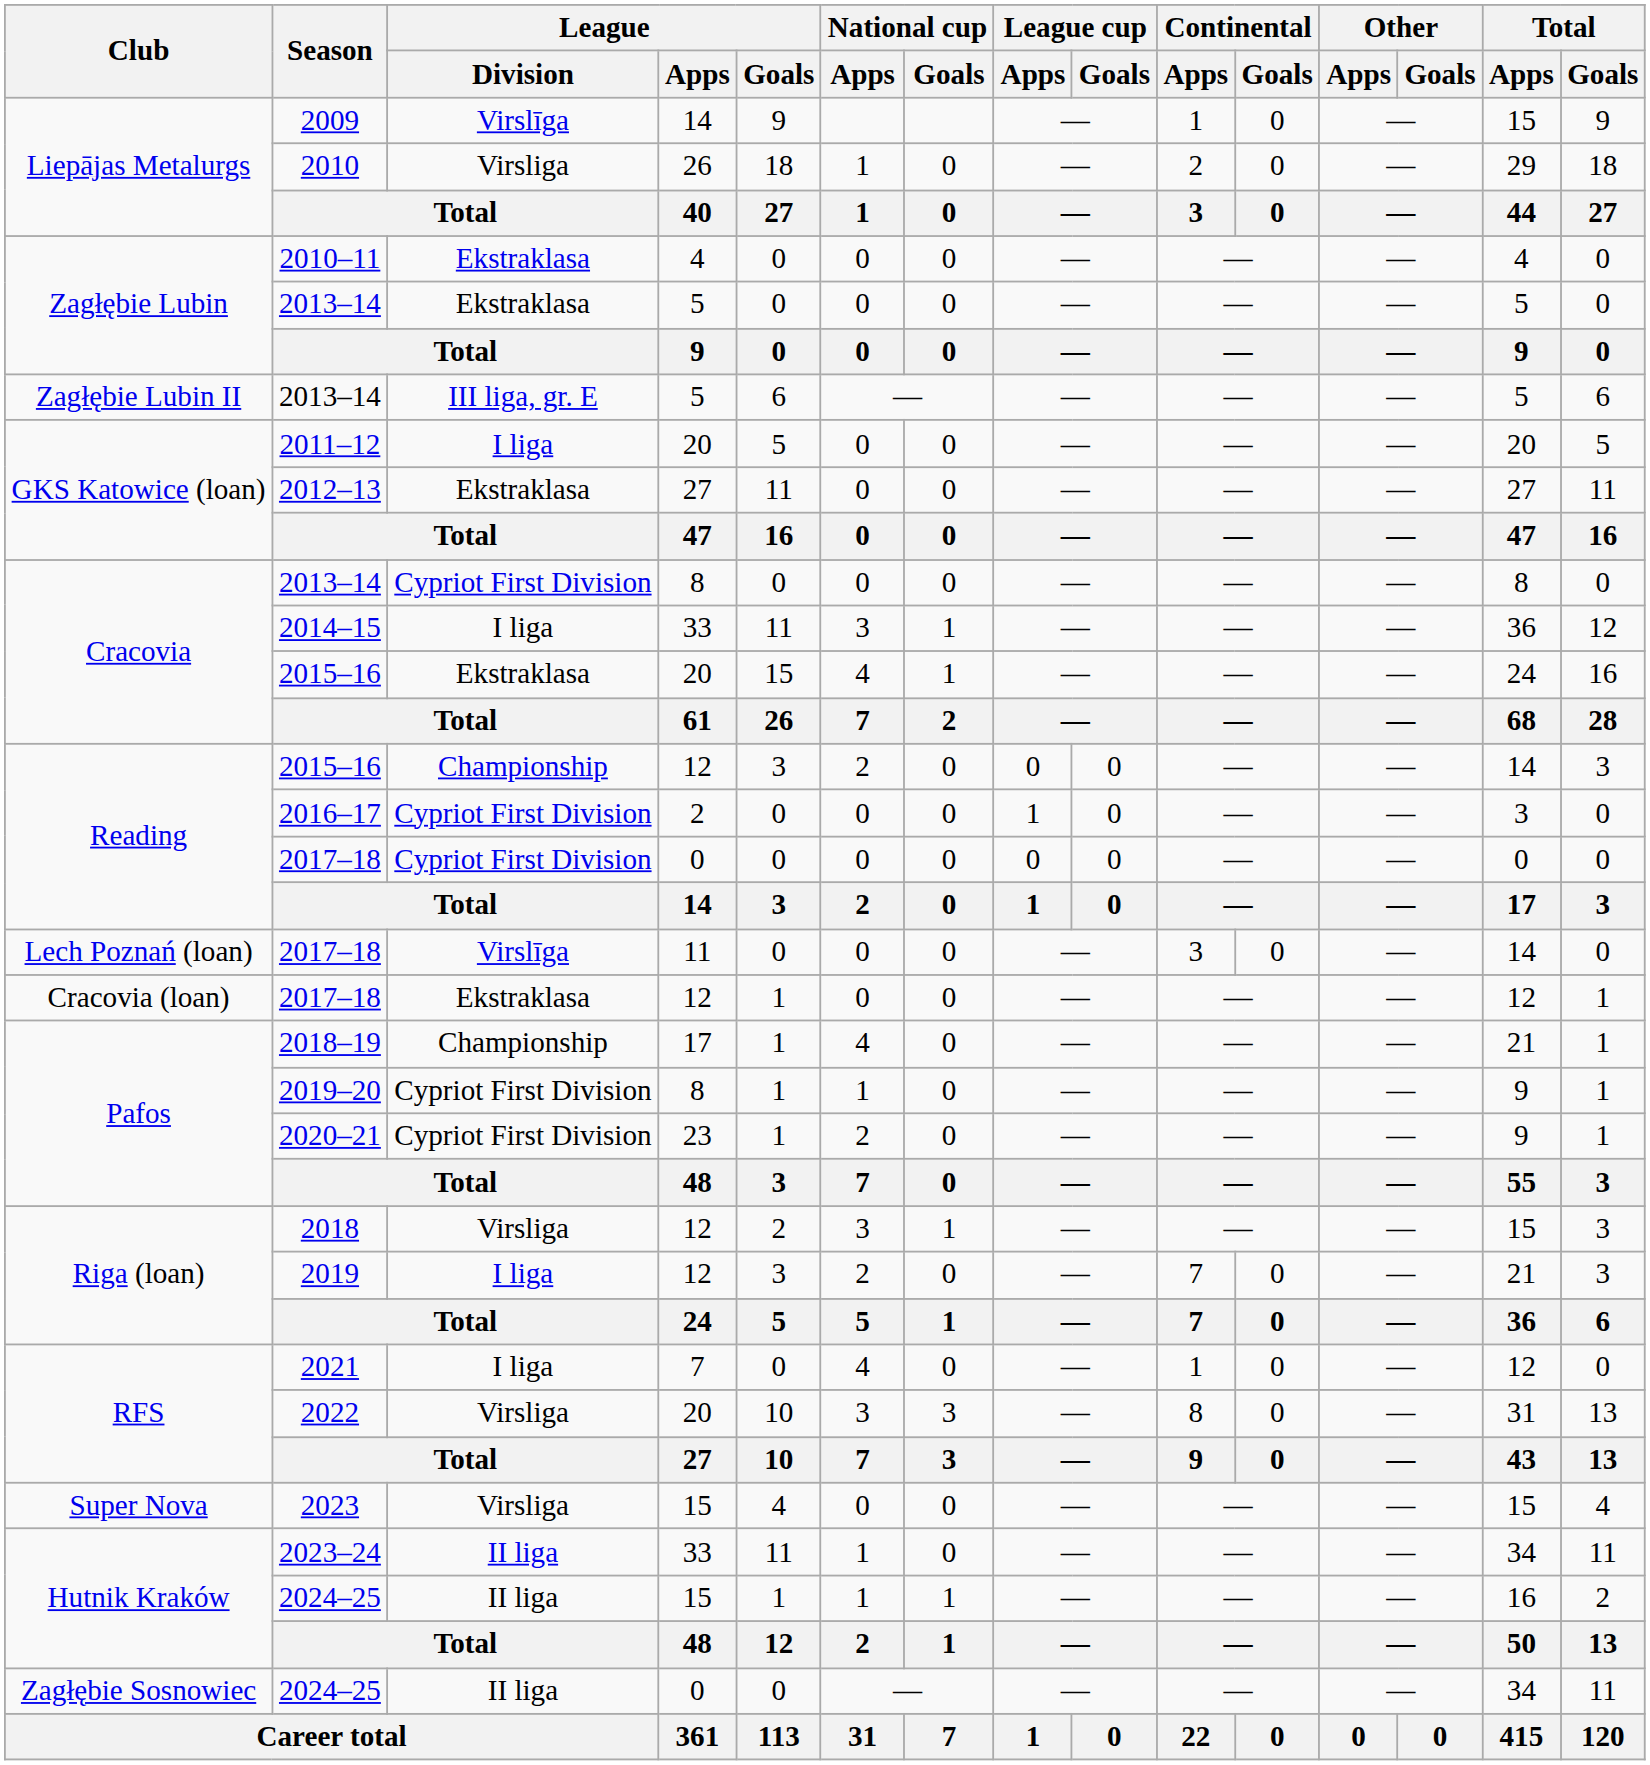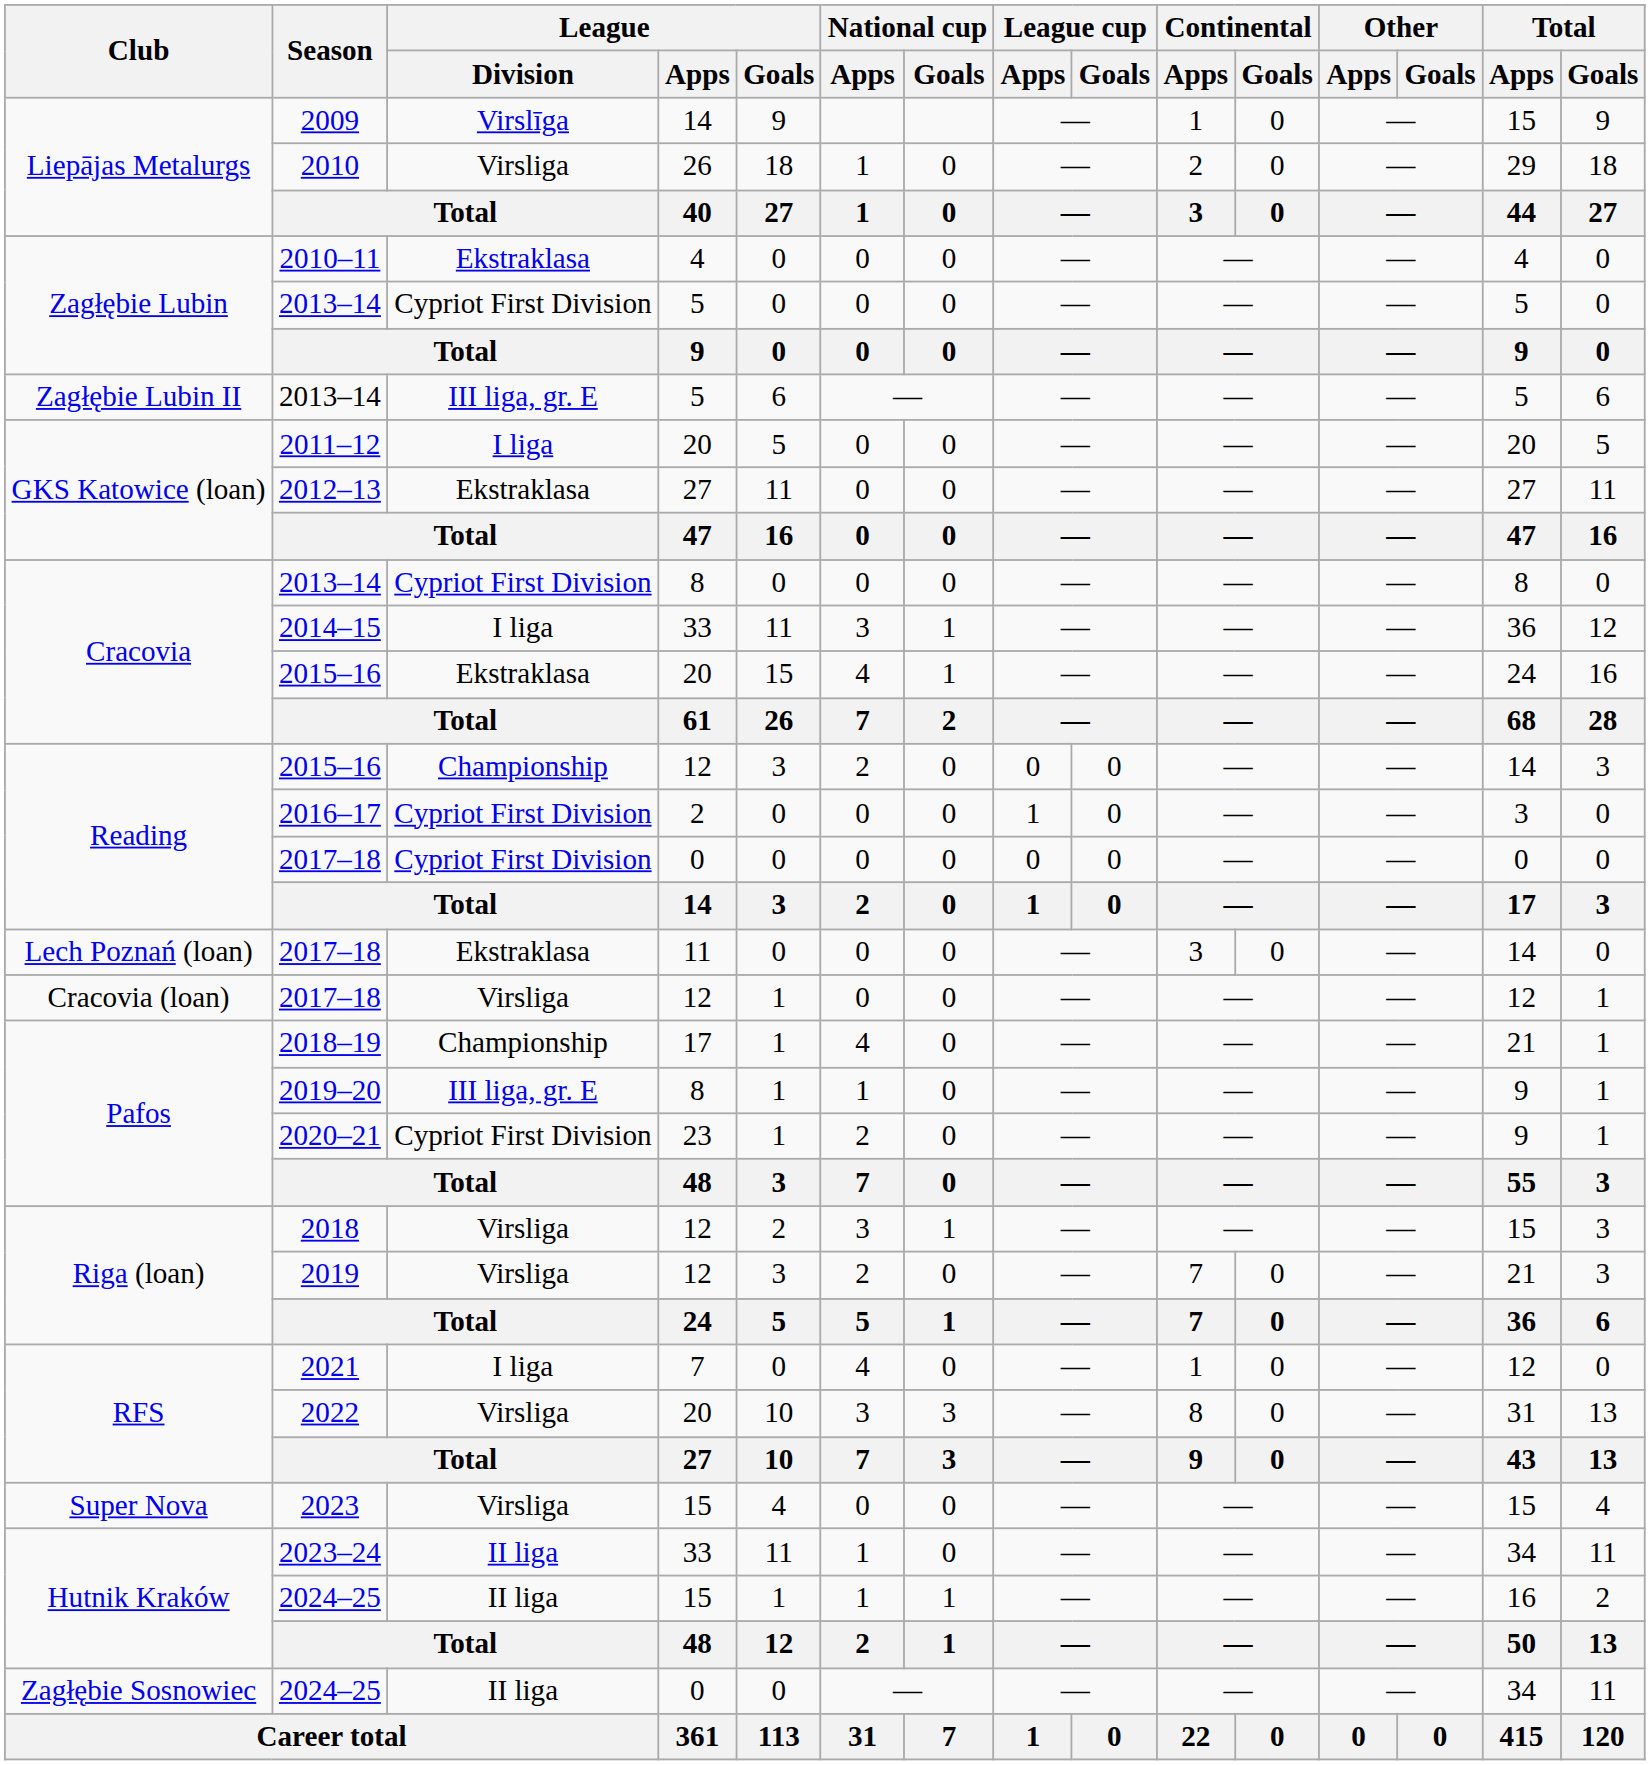Zagłębie Lubin / 2013–14 | League / Division: Ekstraklasa -> Cypriot First Division
Lech Poznań (loan) / 2017–18 | League / Division: Virslīga -> Ekstraklasa
Cracovia (loan) / 2017–18 | League / Division: Ekstraklasa -> Virsliga
2019–20 | League / Division: Cypriot First Division -> III liga, gr. E
2019 | League / Division: I liga -> Virsliga
